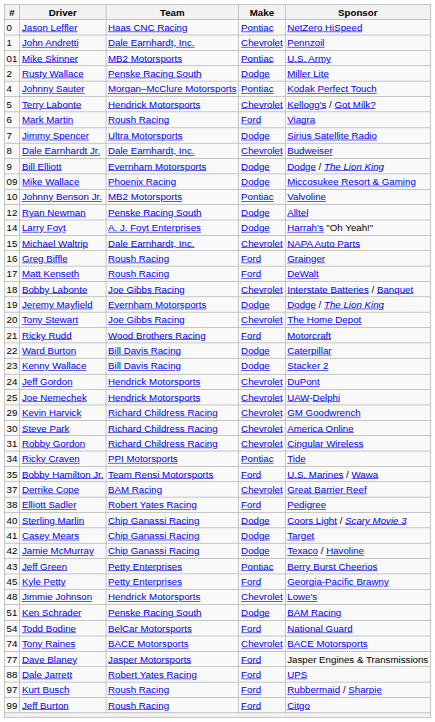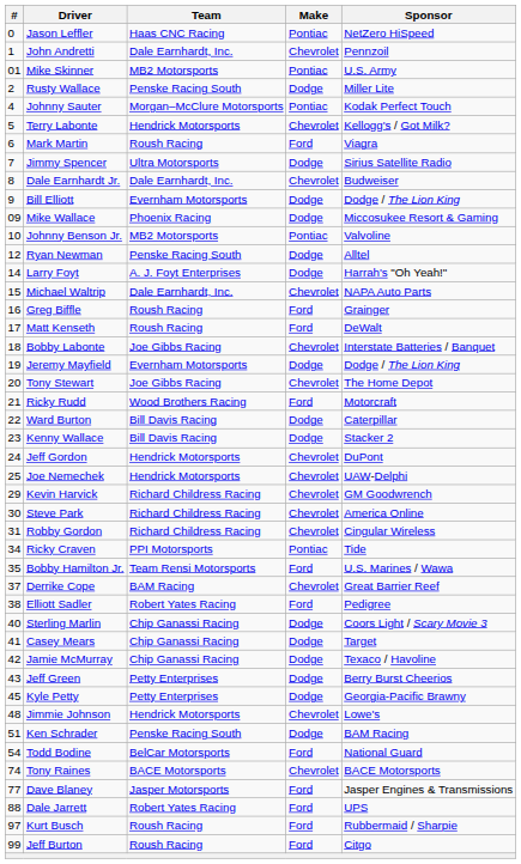Jeff Green | Make: Pontiac -> Dodge
Kyle Petty | Make: Ford -> Dodge
